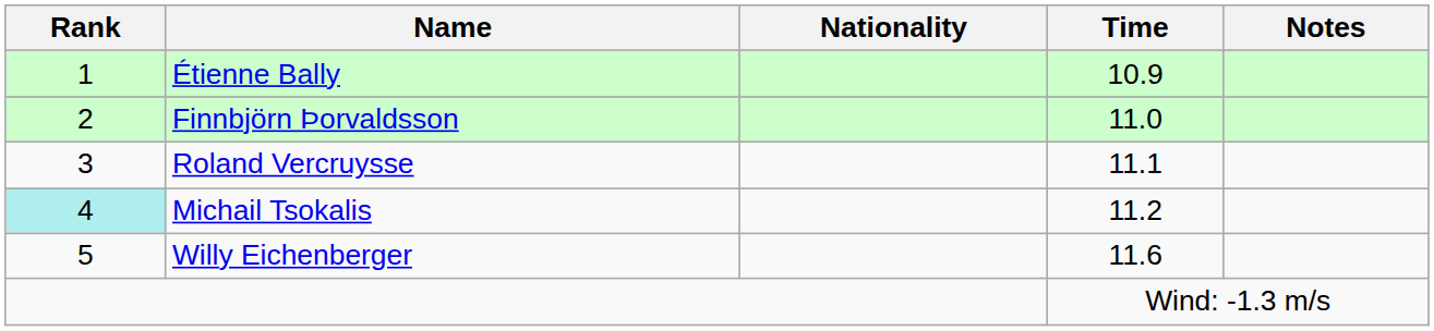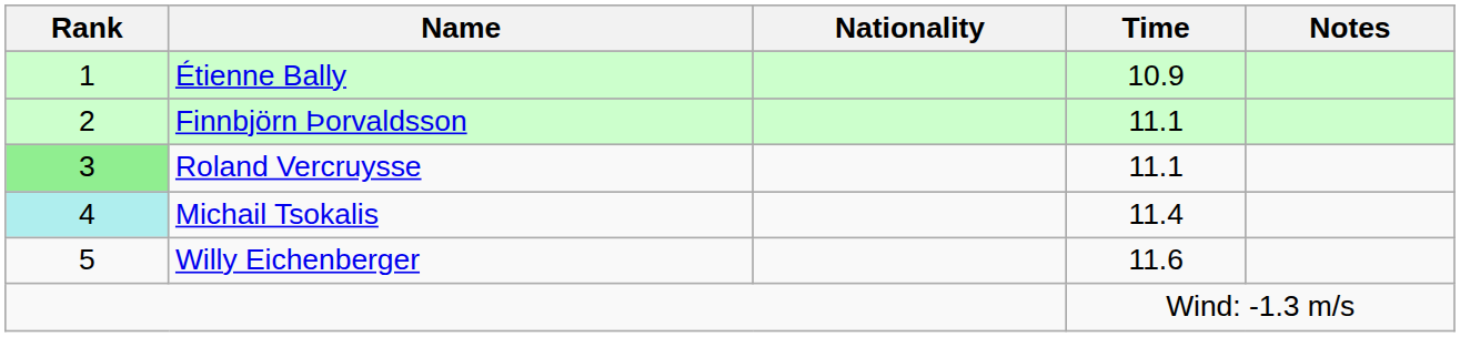Finnbjörn Þorvaldsson | Time: 11.0 -> 11.1
Roland Vercruysse | Rank: no background -> lightgreen background
Michail Tsokalis | Time: 11.2 -> 11.4
